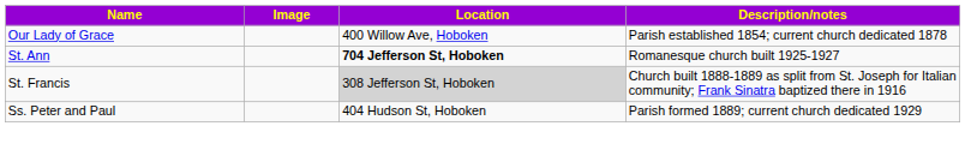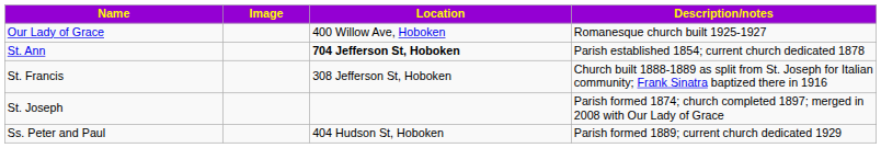Our Lady of Grace | Description/notes: Parish established 1854; current church dedicated 1878 -> Romanesque church built 1925-1927
St. Ann | Description/notes: Romanesque church built 1925-1927 -> Parish established 1854; current church dedicated 1878
St. Francis | Location: lightgrey background -> no background
+ row: St. Joseph | Parish formed 1874; church completed 1897; merged in 2008 with Our Lady of Grace
